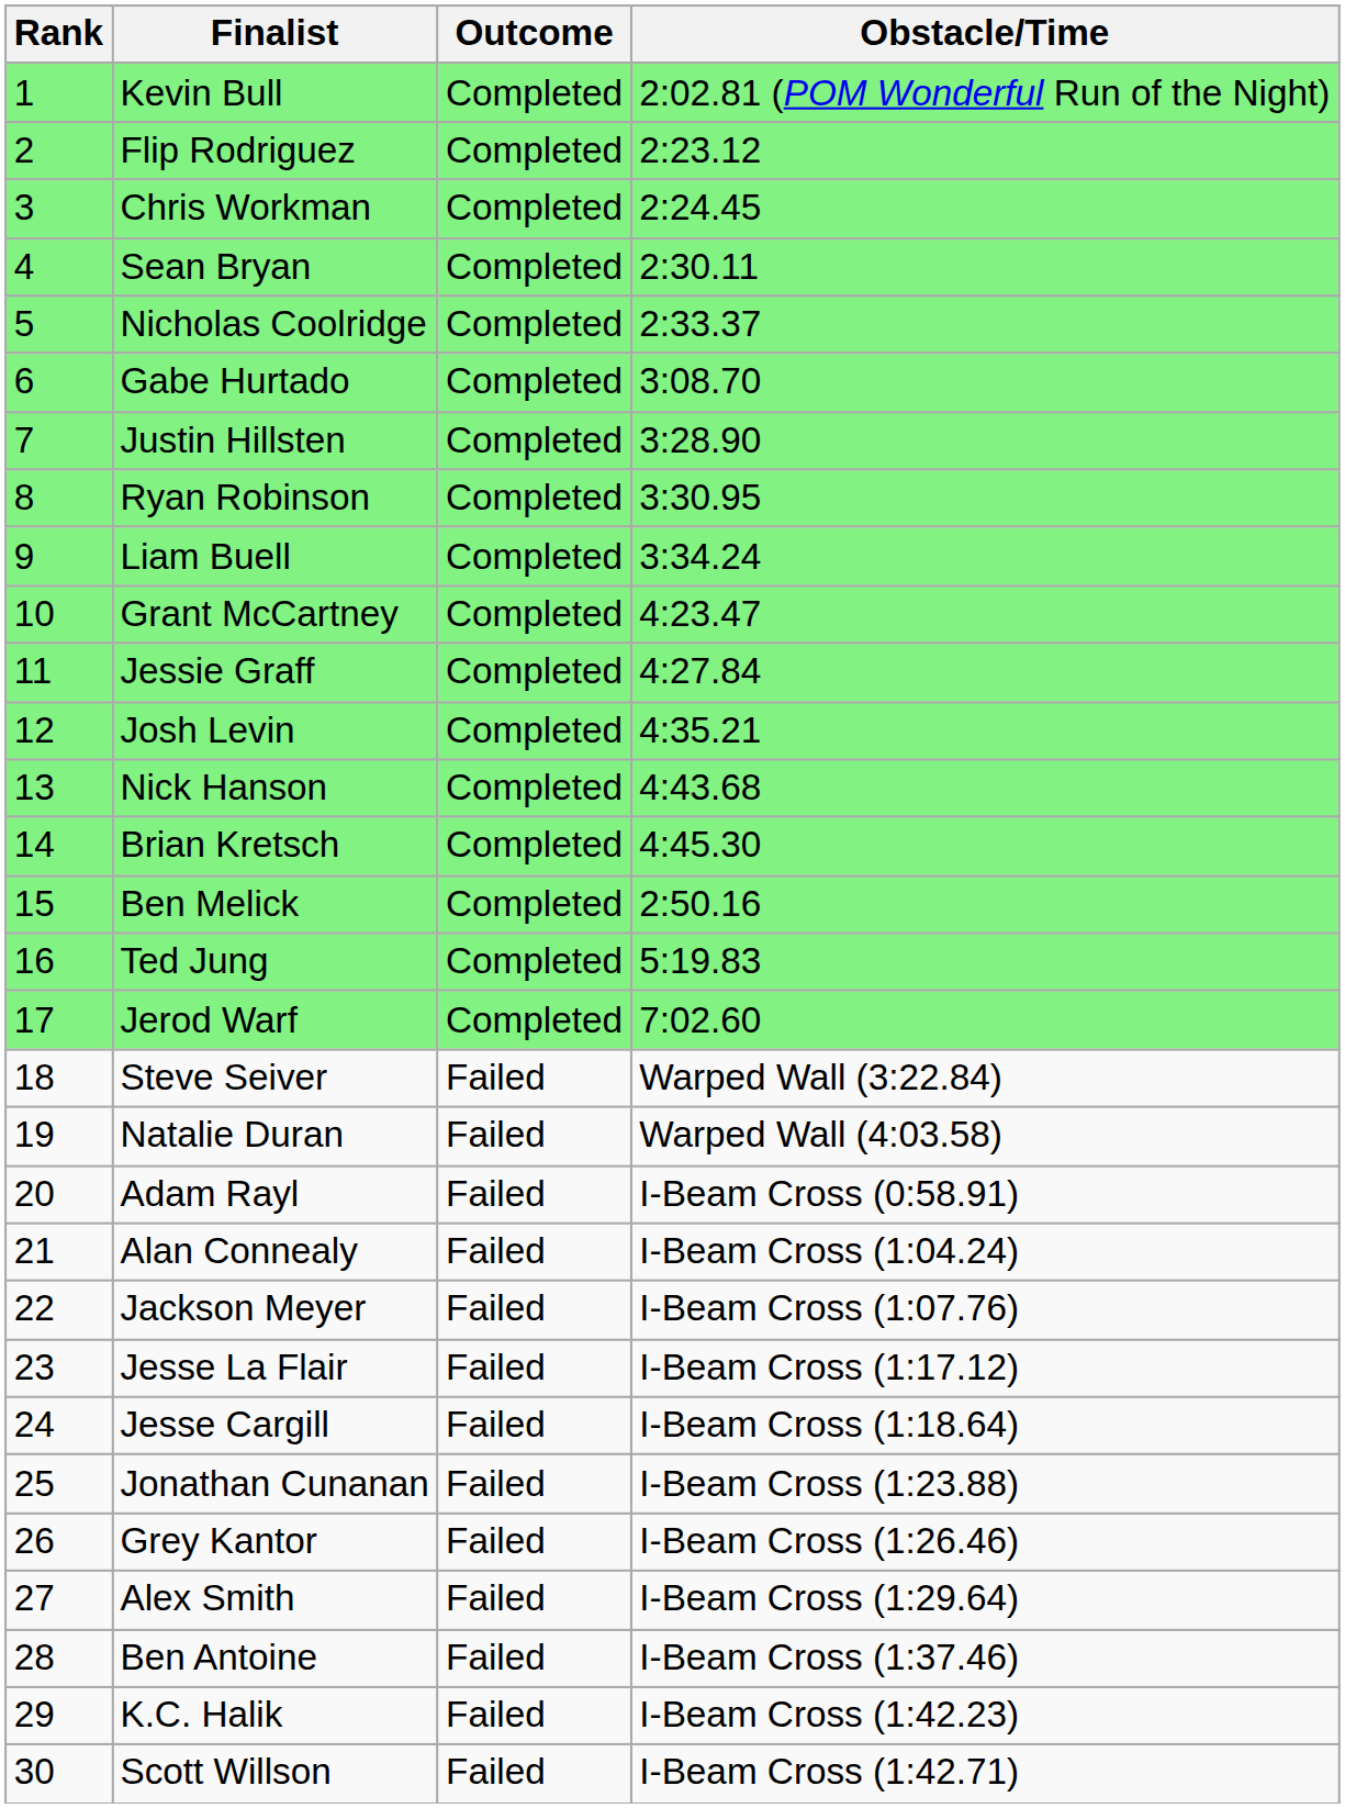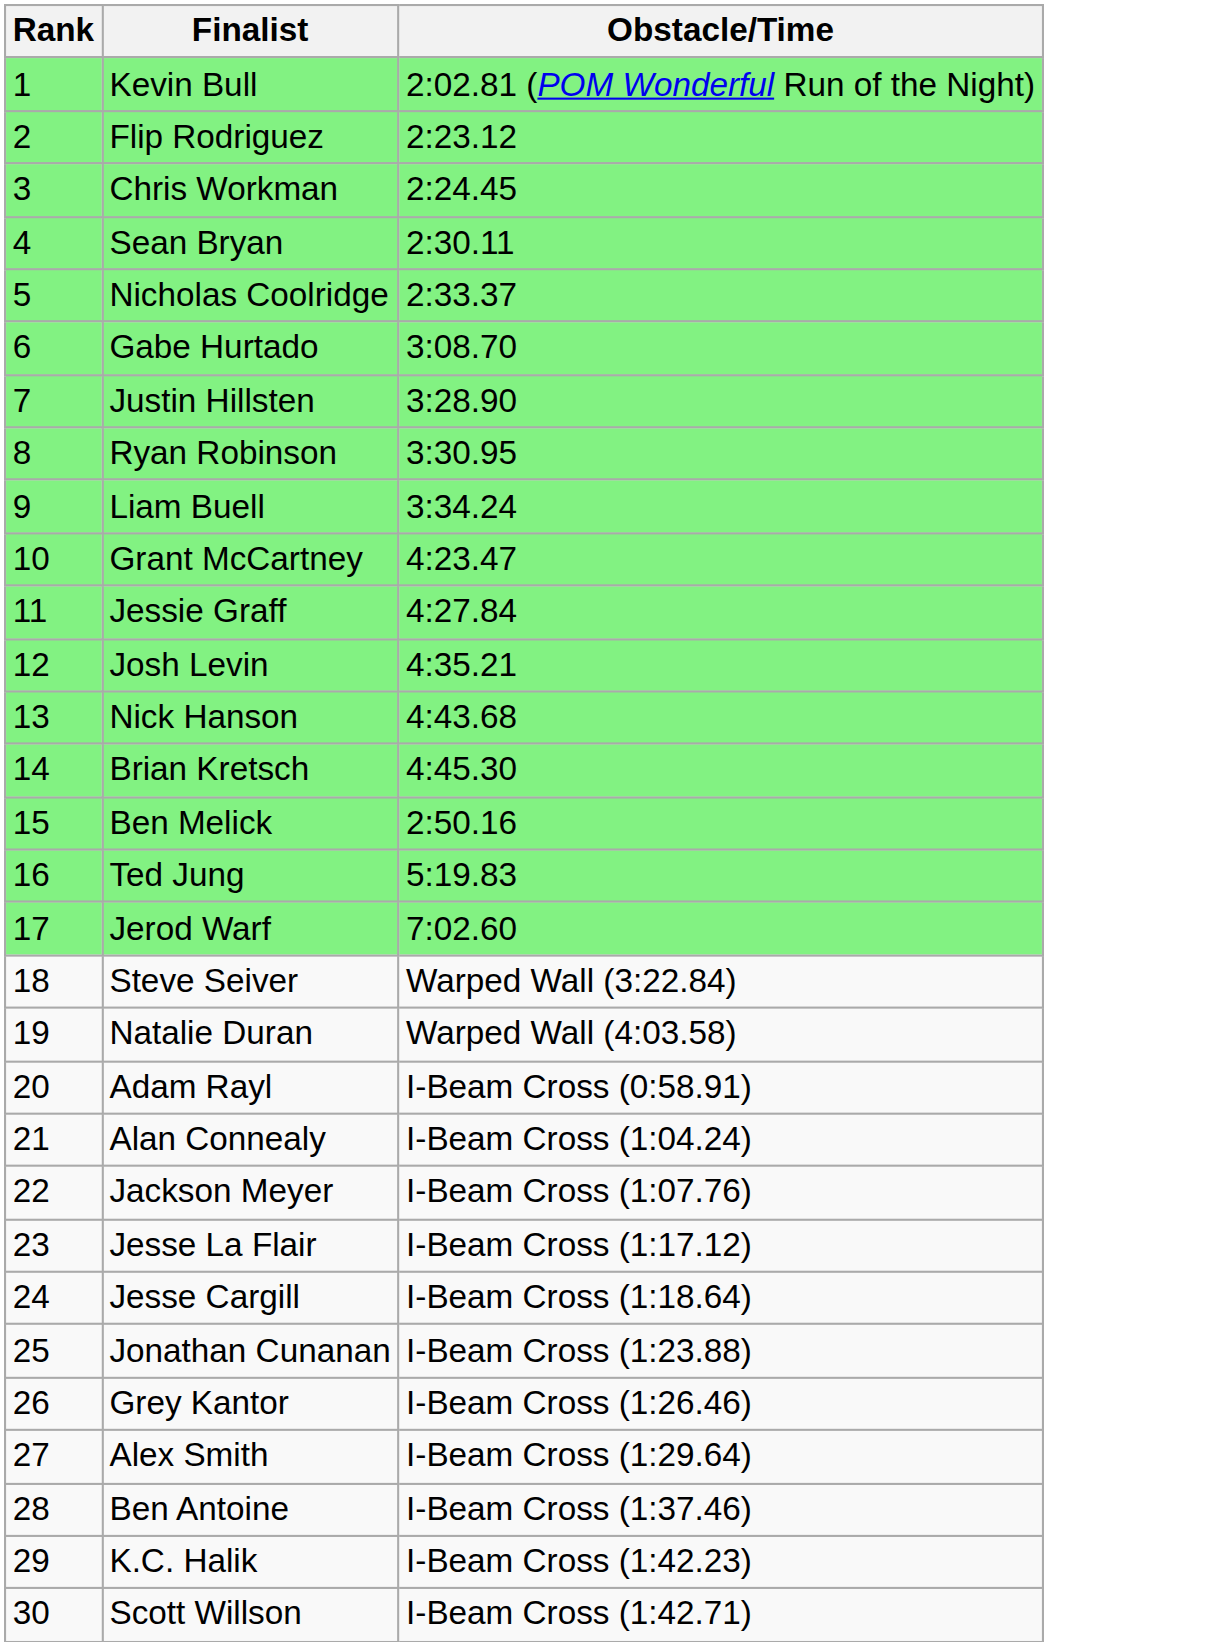- column: Outcome | Completed | Completed | Completed | Completed | Completed | Completed | Completed | Completed | Completed | Completed | Completed | Completed | Completed | Completed | Completed | Completed | Completed | Failed | Failed | Failed | Failed | Failed | Failed | Failed | Failed | Failed | Failed | Failed | Failed | Failed
